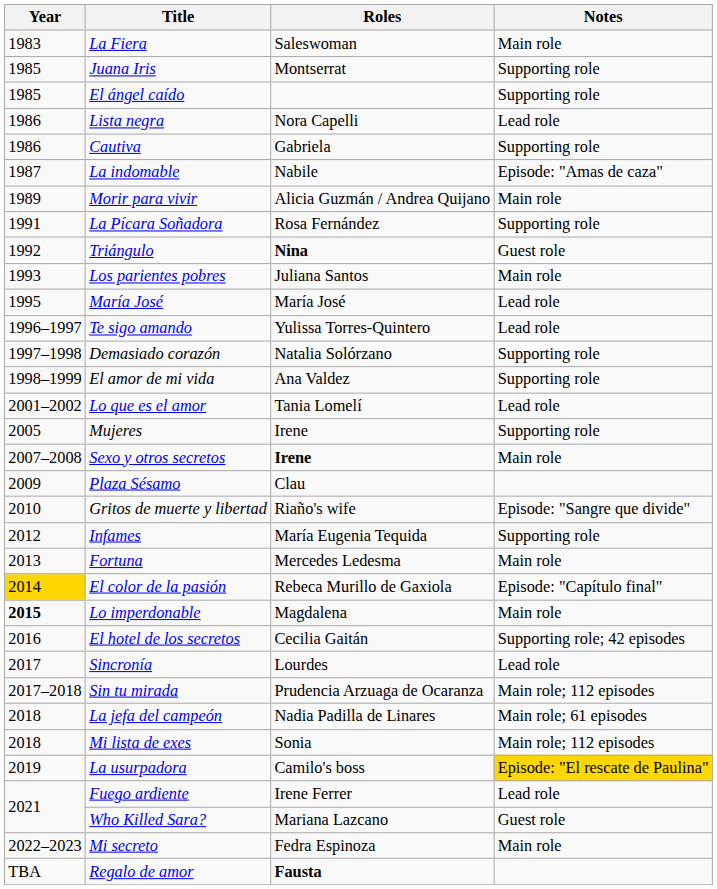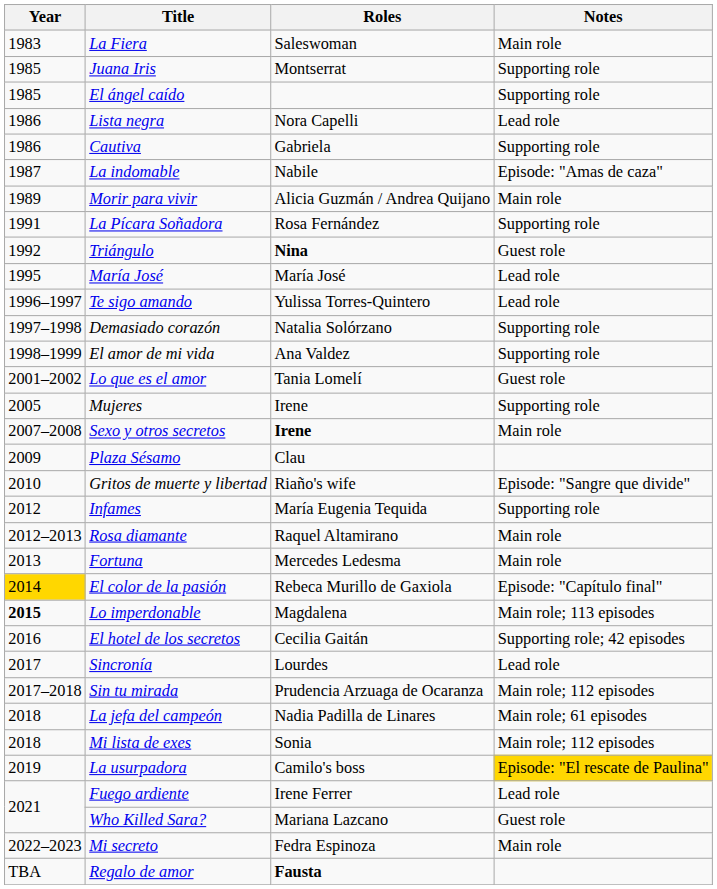- row: 1993 | Los parientes pobres | Juliana Santos | Main role
Lo que es el amor | Notes: Lead role -> Guest role
+ row: 2012–2013 | Rosa diamante | Raquel Altamirano | Main role
Lo imperdonable | Notes: Main role -> Main role; 113 episodes
